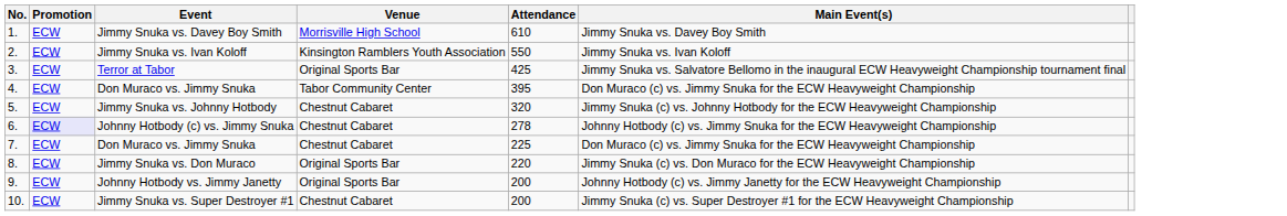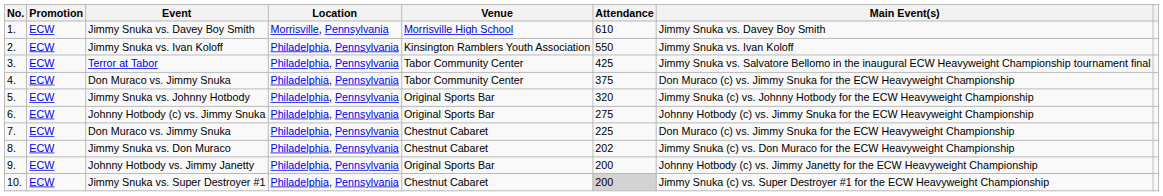+ column: Location | Morrisville, Pennsylvania | Philadelphia, Pennsylvania | Philadelphia, Pennsylvania | Philadelphia, Pennsylvania | Philadelphia, Pennsylvania | Philadelphia, Pennsylvania | Philadelphia, Pennsylvania | Philadelphia, Pennsylvania | Philadelphia, Pennsylvania | Philadelphia, Pennsylvania
Terror at Tabor | Venue: Original Sports Bar -> Tabor Community Center
4. / Don Muraco vs. Jimmy Snuka | Attendance: 395 -> 375
Jimmy Snuka vs. Johnny Hotbody | Venue: Chestnut Cabaret -> Original Sports Bar
Johnny Hotbody (c) vs. Jimmy Snuka | Promotion: lavender background -> no background
Johnny Hotbody (c) vs. Jimmy Snuka | Venue: Chestnut Cabaret -> Original Sports Bar
Johnny Hotbody (c) vs. Jimmy Snuka | Attendance: 278 -> 275
Jimmy Snuka vs. Don Muraco | Venue: Original Sports Bar -> Chestnut Cabaret
Jimmy Snuka vs. Don Muraco | Attendance: 220 -> 202
Jimmy Snuka vs. Super Destroyer #1 | Attendance: no background -> lightgrey background
